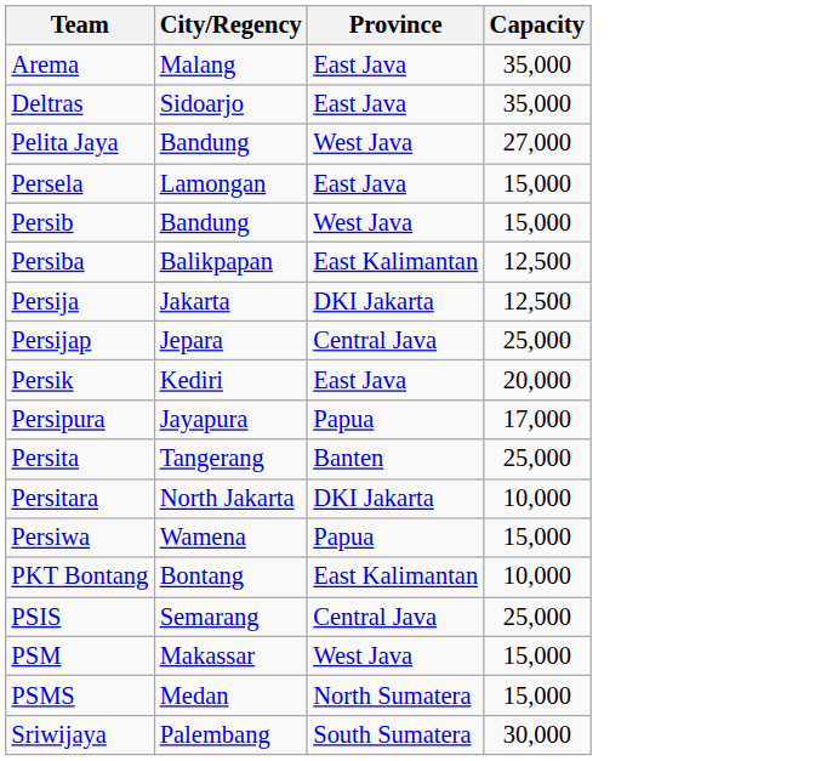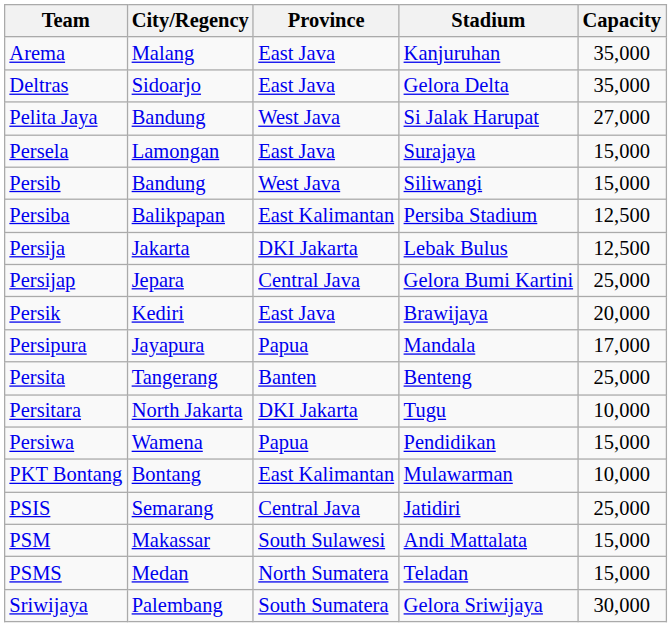+ column: Stadium | Kanjuruhan | Gelora Delta | Si Jalak Harupat | Surajaya | Siliwangi | Persiba Stadium | Lebak Bulus | Gelora Bumi Kartini | Brawijaya | Mandala | Benteng | Tugu | Pendidikan | Mulawarman | Jatidiri | Andi Mattalata | Teladan | Gelora Sriwijaya
PSM | Province: West Java -> South Sulawesi
